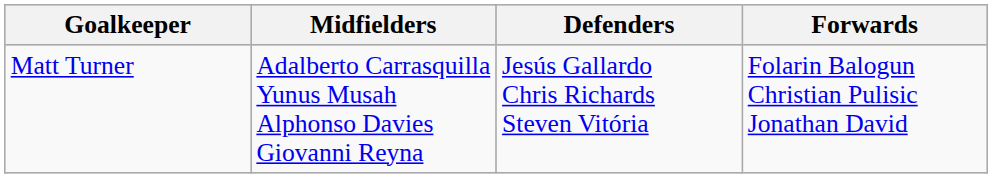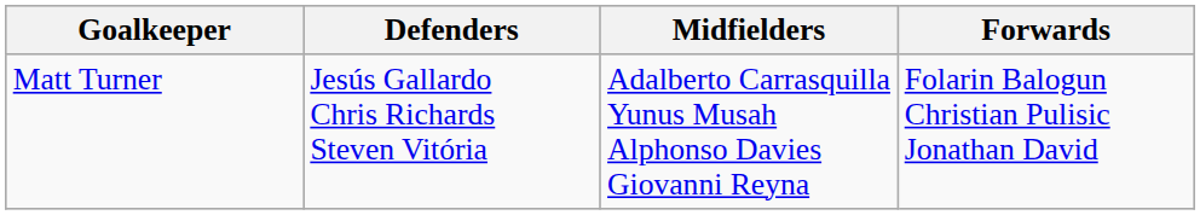columns swapped: Defenders <-> Midfielders
